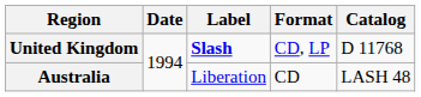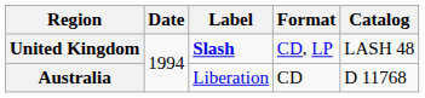United Kingdom | Catalog: D 11768 -> LASH 48
Australia | Catalog: LASH 48 -> D 11768
